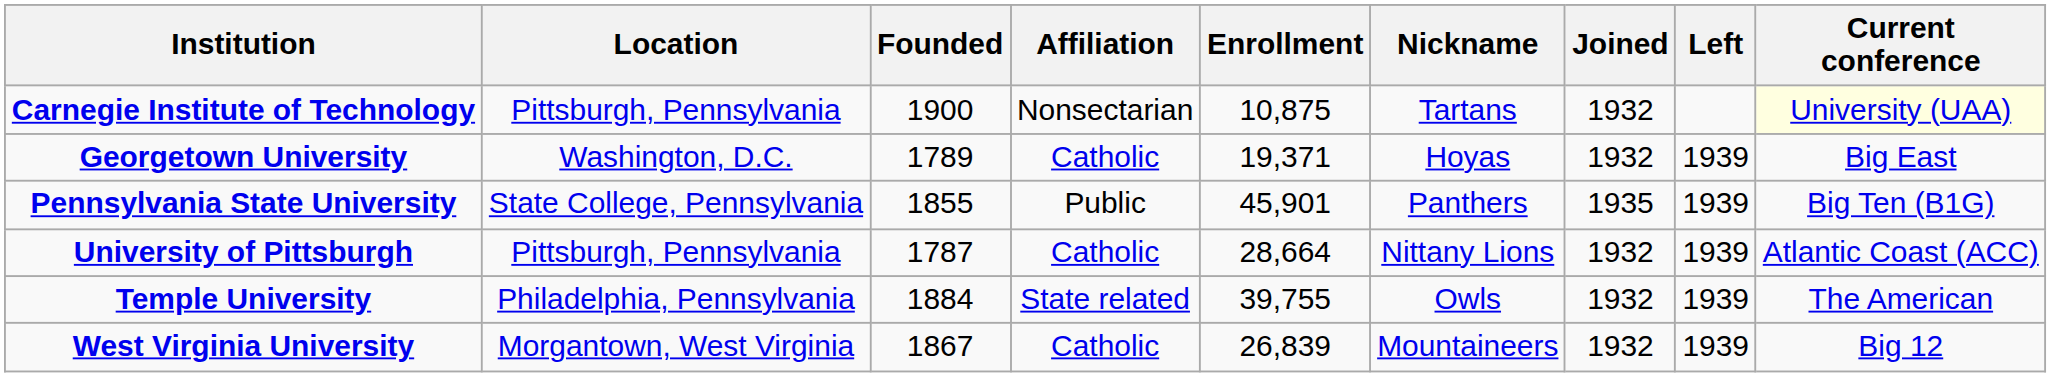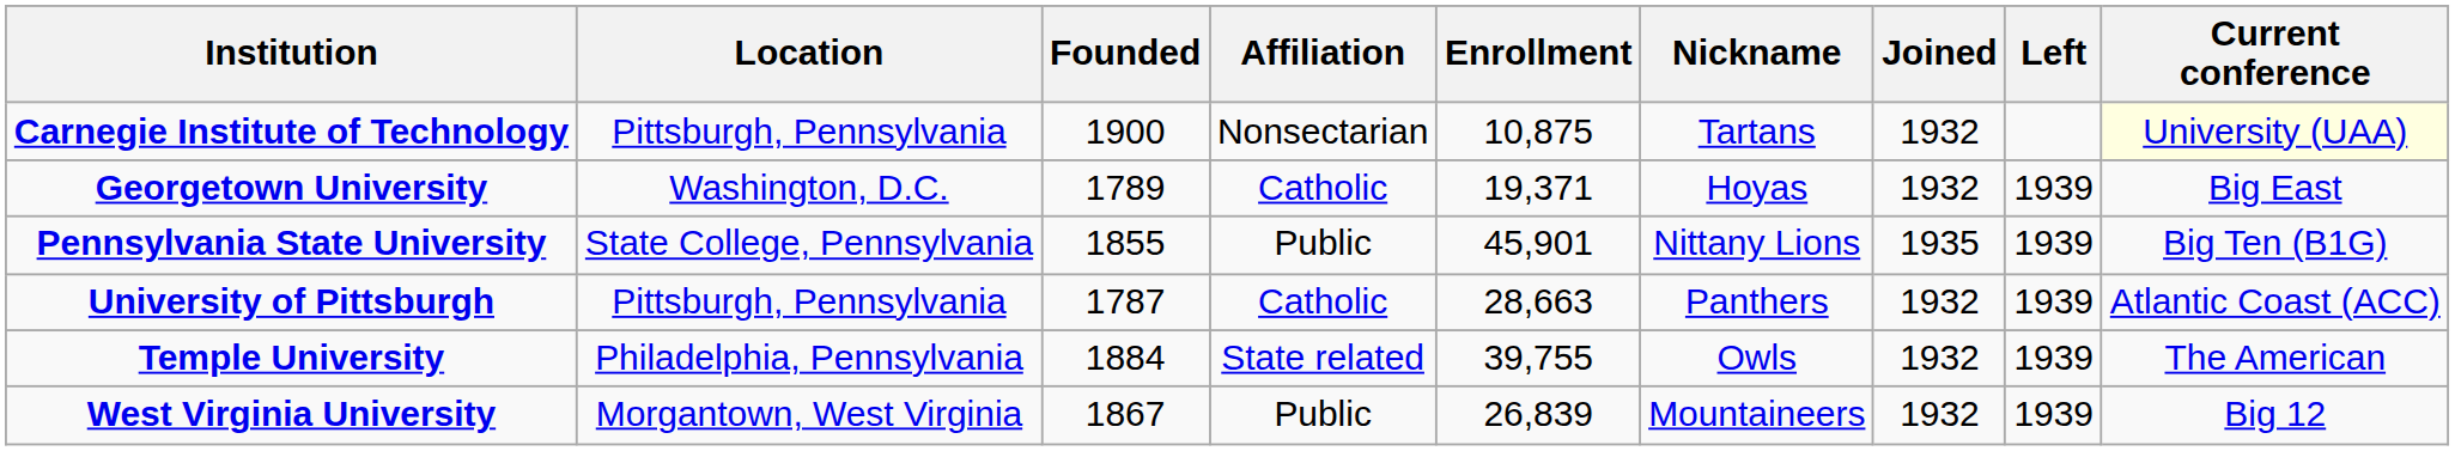Pennsylvania State University | Nickname: Panthers -> Nittany Lions
University of Pittsburgh | Enrollment: 28,664 -> 28,663
University of Pittsburgh | Nickname: Nittany Lions -> Panthers
West Virginia University | Affiliation: Catholic -> Public
